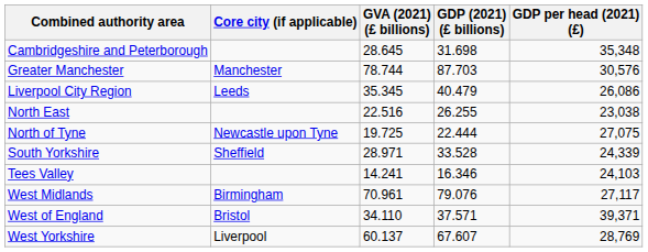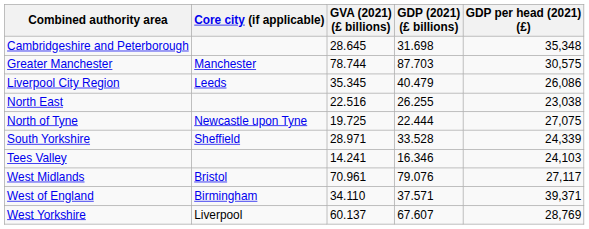Greater Manchester | GDP per head (2021) (£): 30,576 -> 30,575
West Midlands | Core city (if applicable): Birmingham -> Bristol
West of England | Core city (if applicable): Bristol -> Birmingham
